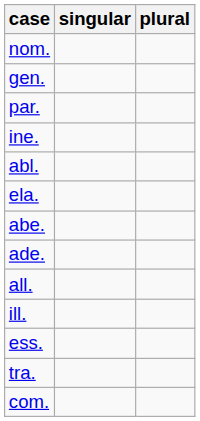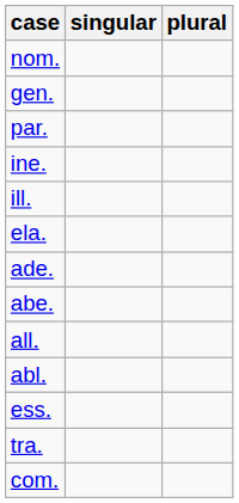rows swapped: ill. <-> abl.
rows swapped: ade. <-> abe.
